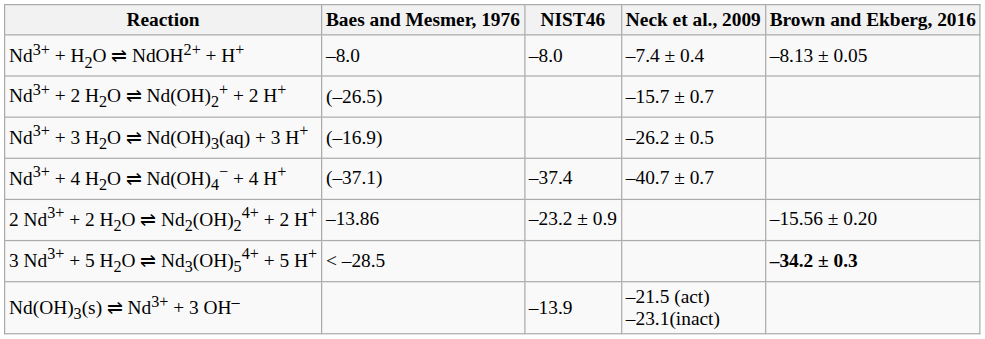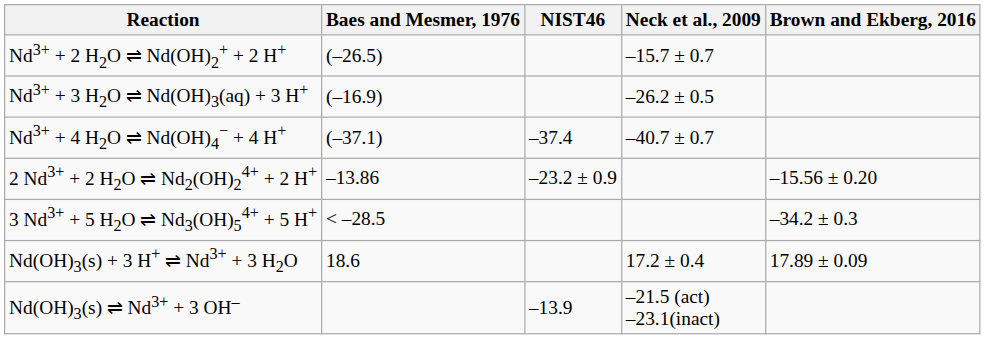- row: Nd3+ + H2O ⇌ NdOH2+ + H+ | –8.0 | –8.0 | –7.4 ± 0.4 | –8.13 ± 0.05
3 Nd3+ + 5 H2O ⇌ Nd3(OH)54+ + 5 H+ | Brown and Ekberg, 2016: bold -> normal
+ row: Nd(OH)3(s) + 3 H+ ⇌ Nd3+ + 3 H2O | 18.6 | 17.2 ± 0.4 | 17.89 ± 0.09
